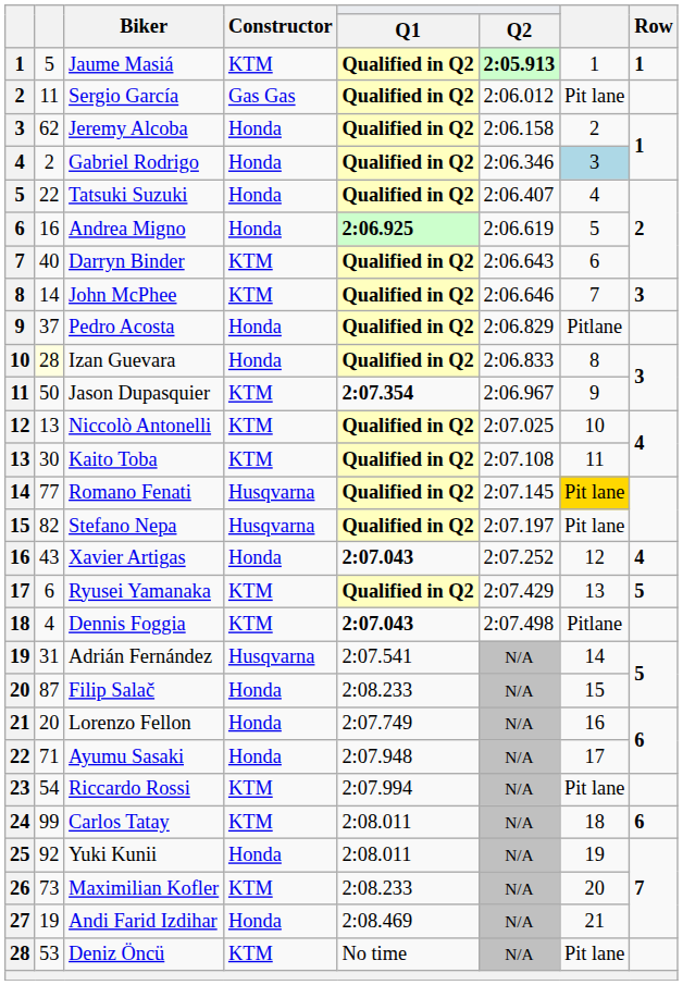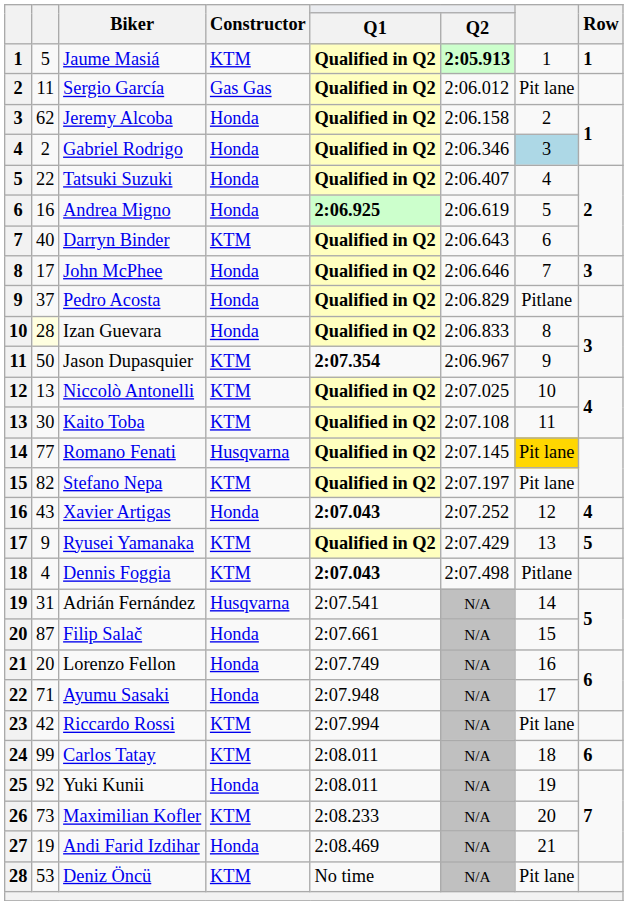John McPhee | column 2: 14 -> 17
John McPhee | Constructor: KTM -> Honda
Stefano Nepa | Constructor: Husqvarna -> KTM
Ryusei Yamanaka | column 2: 6 -> 9
Filip Salač | Q1: 2:08.233 -> 2:07.661
Riccardo Rossi | column 2: 54 -> 42
